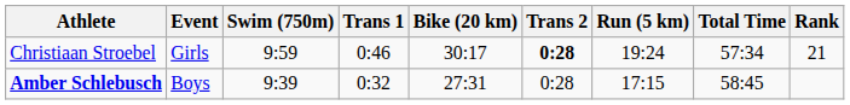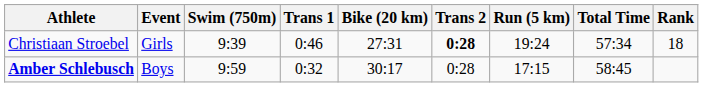Christiaan Stroebel | Swim (750m): 9:59 -> 9:39
Christiaan Stroebel | Bike (20 km): 30:17 -> 27:31
Christiaan Stroebel | Rank: 21 -> 18
Amber Schlebusch | Swim (750m): 9:39 -> 9:59
Amber Schlebusch | Bike (20 km): 27:31 -> 30:17
